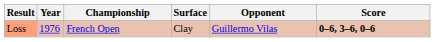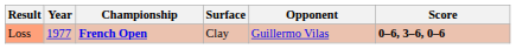Loss | Year: 1976 -> 1977
Loss | Championship: normal -> bold
